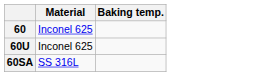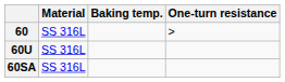+ column: One-turn resistance | >
60 | Material: Inconel 625 -> SS 316L
60U | Material: Inconel 625 -> SS 316L
